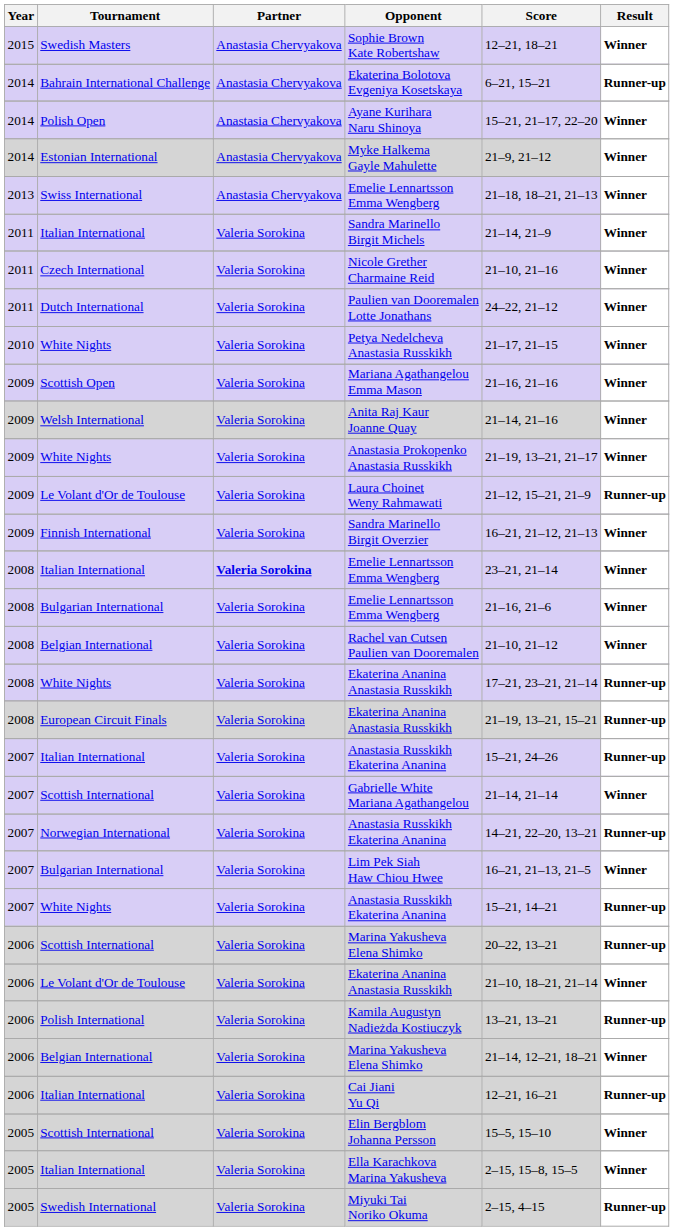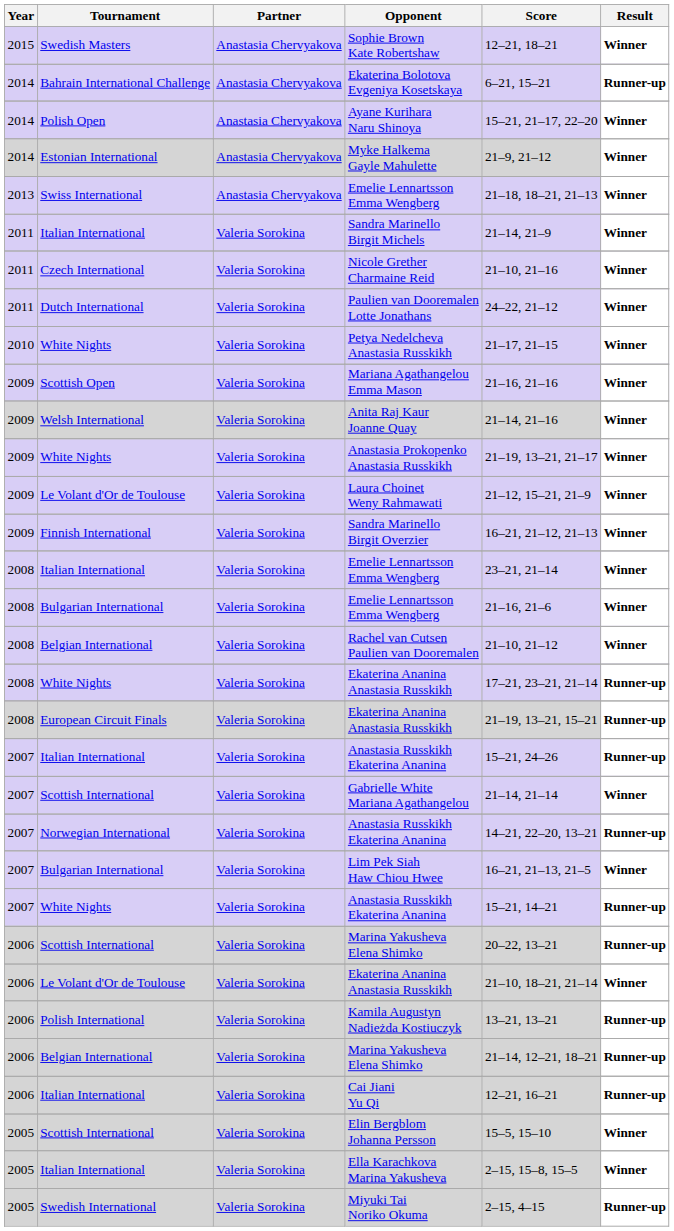Laura Choinet Weny Rahmawati | Result: Runner-up -> Winner
Italian International / Emelie Lennartsson Emma Wengberg | Partner: bold -> normal
Belgian International / Marina Yakusheva Elena Shimko | Result: Winner -> Runner-up
